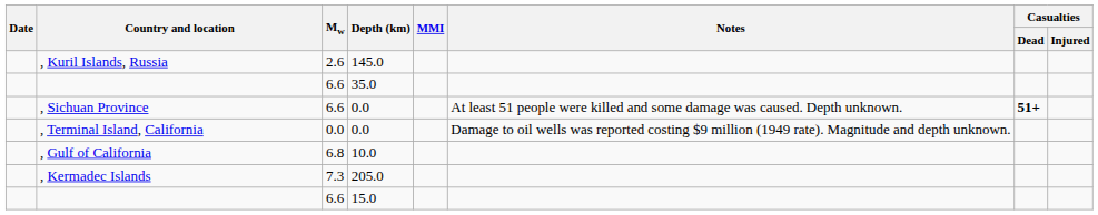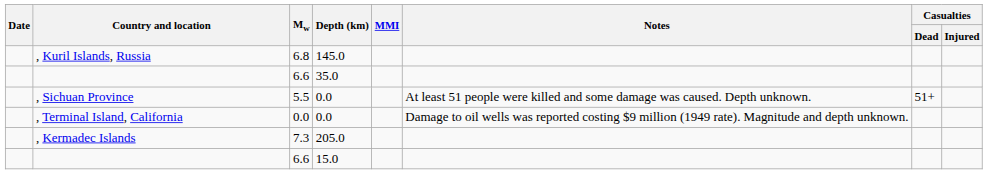, Kuril Islands, Russia | Mw: 2.6 -> 6.8
, Sichuan Province | Mw: 6.6 -> 5.5
, Sichuan Province | Casualties / Dead: bold -> normal
- row: , Gulf of California | 6.8 | 10.0
